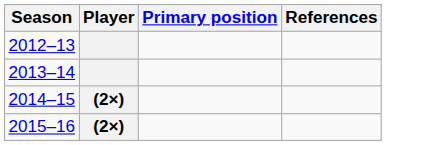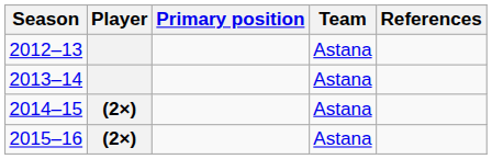+ column: Team | Astana | Astana | Astana | Astana
